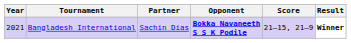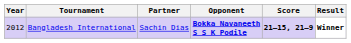Bangladesh International | Year: 2021 -> 2012
Bangladesh International | Score: normal -> bold
